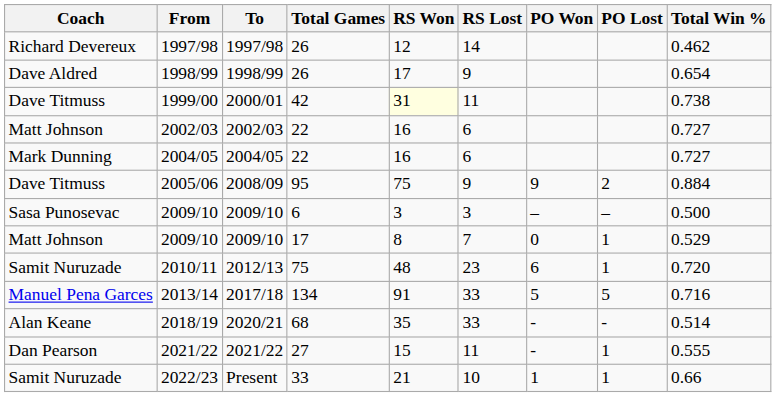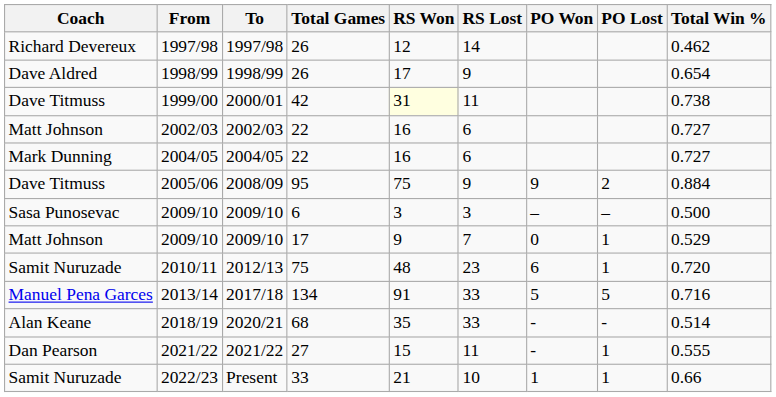2009/10 / 17 | RS Won: 8 -> 9
